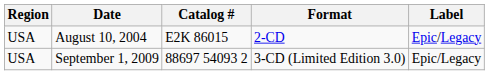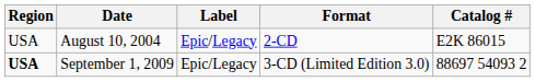columns swapped: Label <-> Catalog #
September 1, 2009 | Region: normal -> bold
